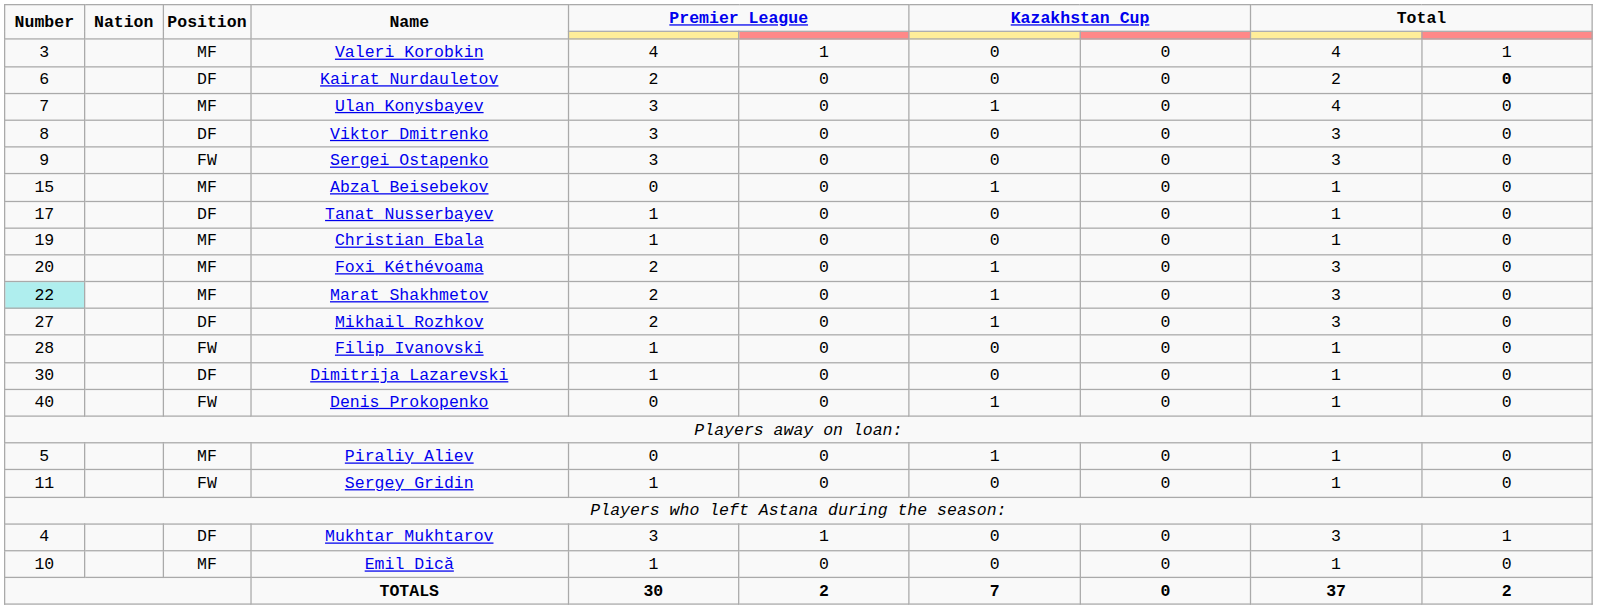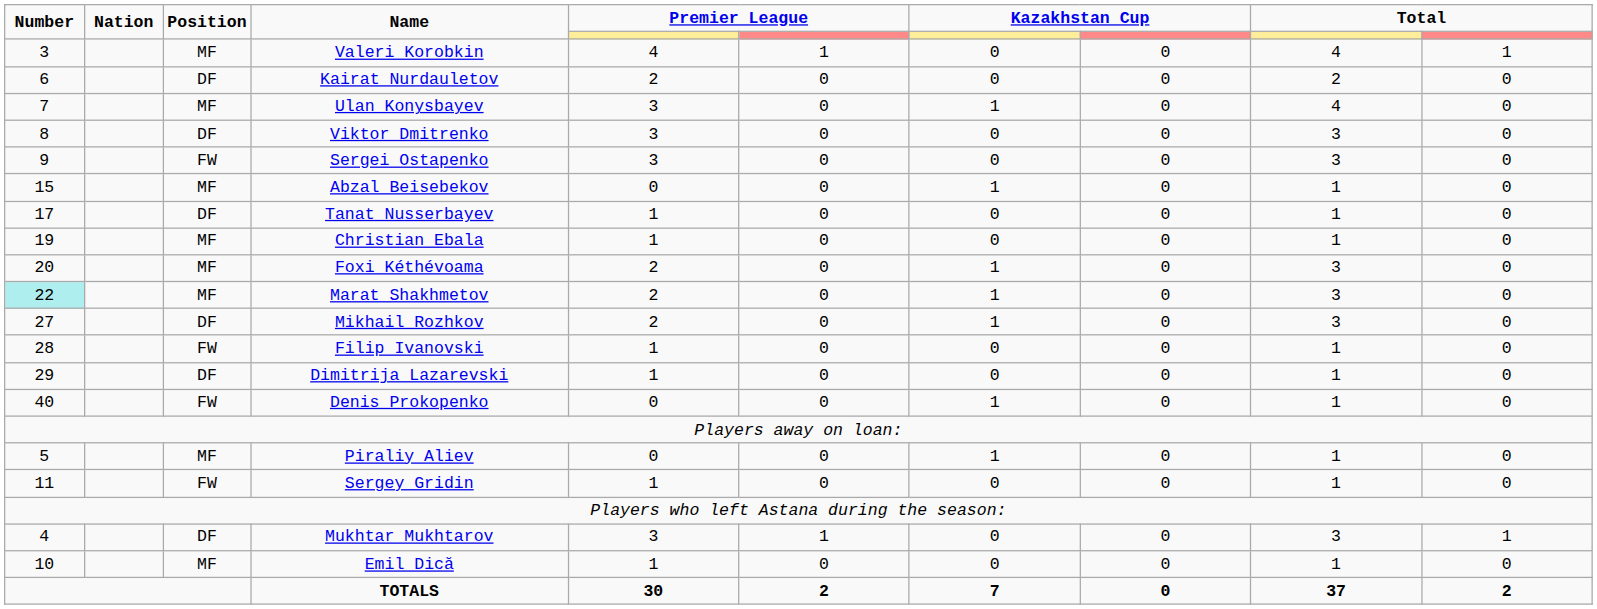Kairat Nurdauletov | column 10: bold -> normal
Dimitrija Lazarevski | Number: 30 -> 29
